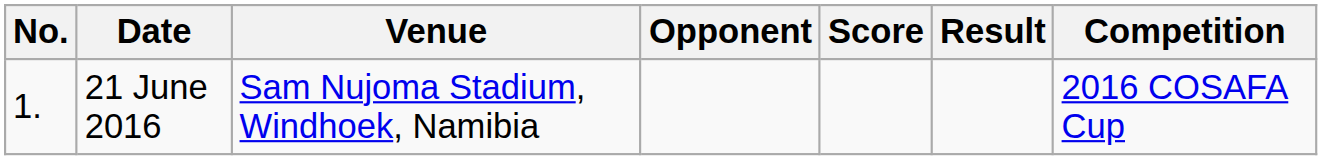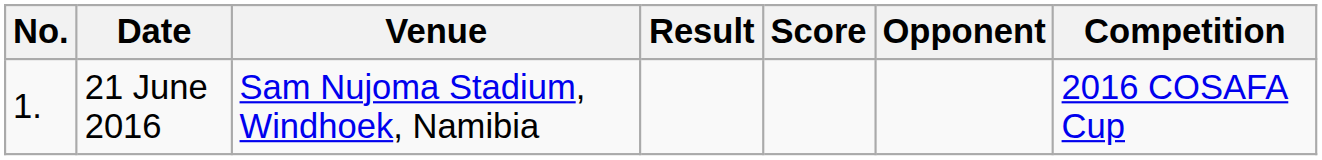columns swapped: Opponent <-> Result
